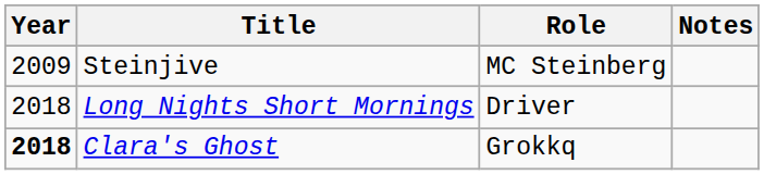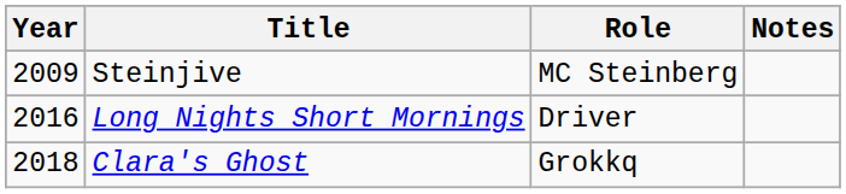Long Nights Short Mornings | Year: 2018 -> 2016
Clara's Ghost | Year: bold -> normal
